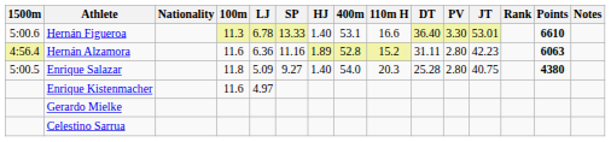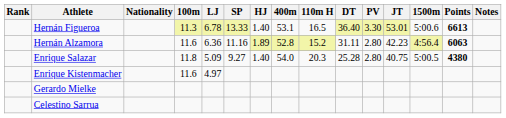columns swapped: Rank <-> 1500m
Hernán Figueroa | 110m H: 16.6 -> 16.5
Hernán Figueroa | Points: 6610 -> 6613
